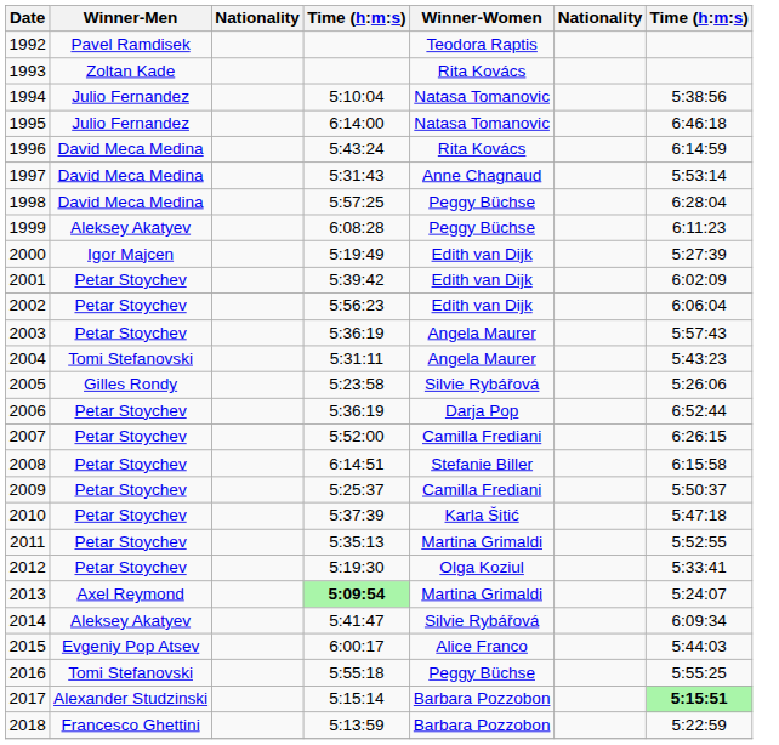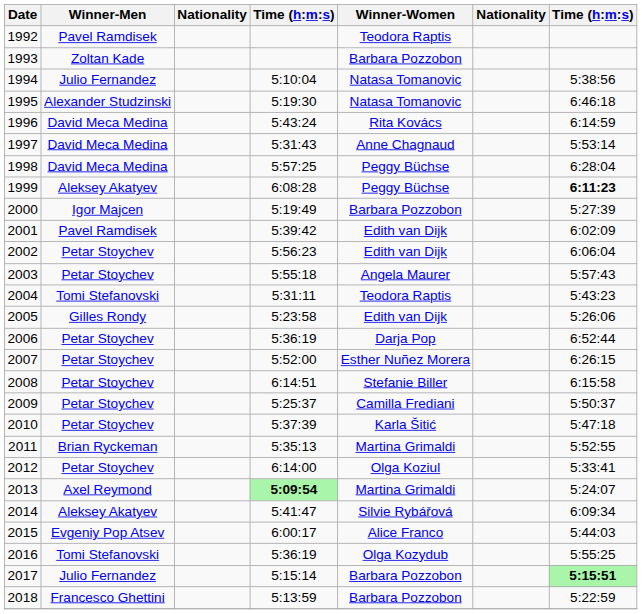1993 | Winner-Women: Rita Kovács -> Barbara Pozzobon
1995 | Winner-Men: Julio Fernandez -> Alexander Studzinski
1995 | column 4: 6:14:00 -> 5:19:30
1999 | column 7: normal -> bold
2000 | Winner-Women: Edith van Dijk -> Barbara Pozzobon
2001 | Winner-Men: Petar Stoychev -> Pavel Ramdisek
2003 | column 4: 5:36:19 -> 5:55:18
2004 | Winner-Women: Angela Maurer -> Teodora Raptis
2005 | Winner-Women: Silvie Rybářová -> Edith van Dijk
2007 | Winner-Women: Camilla Frediani -> Esther Nuñez Morera
2011 | Winner-Men: Petar Stoychev -> Brian Ryckeman
2012 | column 4: 5:19:30 -> 6:14:00
2016 | column 4: 5:55:18 -> 5:36:19
2016 | Winner-Women: Peggy Büchse -> Olga Kozydub
2017 | Winner-Men: Alexander Studzinski -> Julio Fernandez
